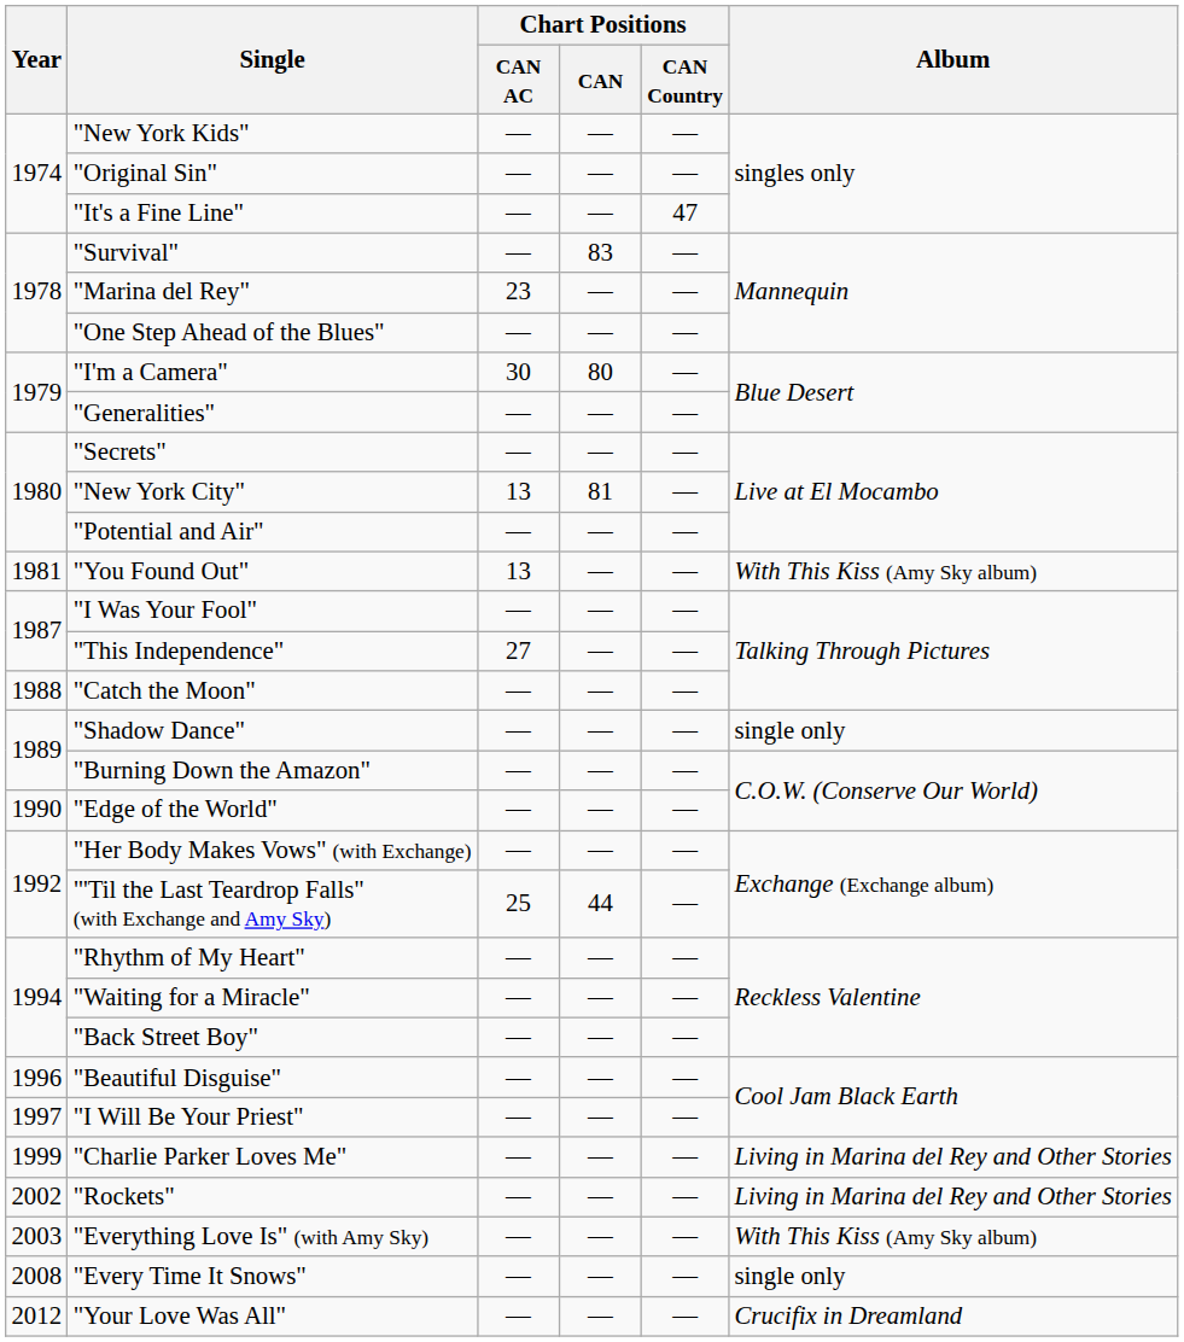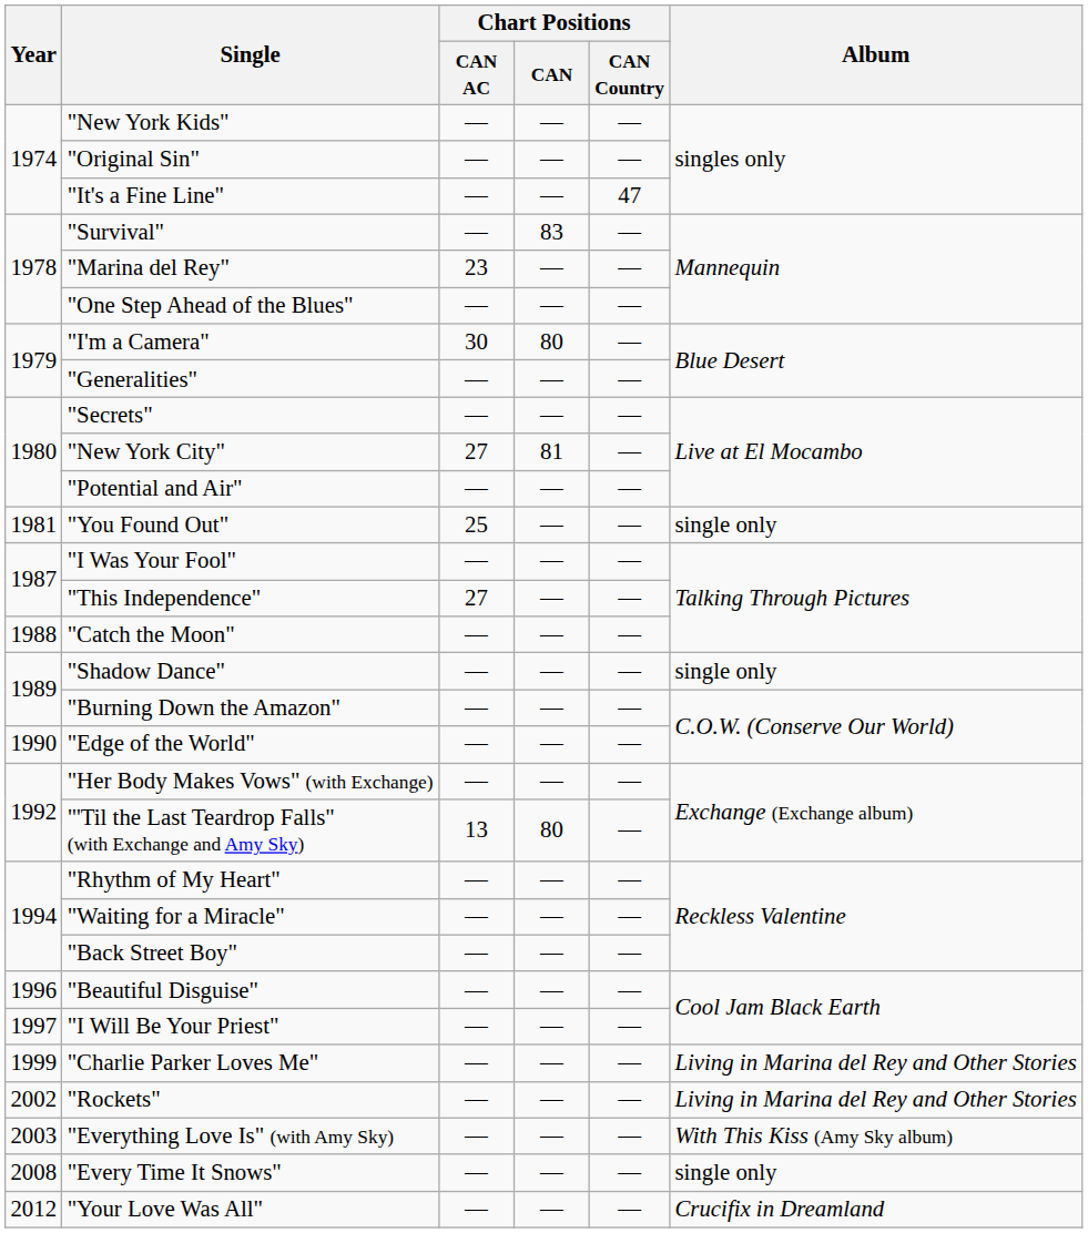"New York City" | Chart Positions / CAN AC: 13 -> 27
"You Found Out" | Chart Positions / CAN AC: 13 -> 25
"You Found Out" | Album: With This Kiss (Amy Sky album) -> single only
"'Til the Last Teardrop Falls" (with Exchange and Amy Sky) | Chart Positions / CAN AC: 25 -> 13
"'Til the Last Teardrop Falls" (with Exchange and Amy Sky) | Chart Positions / CAN: 44 -> 80
